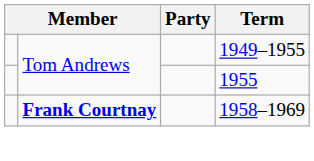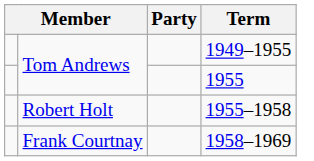+ row: Robert Holt | 1955–1958
1958–1969 | column 2: bold -> normal
